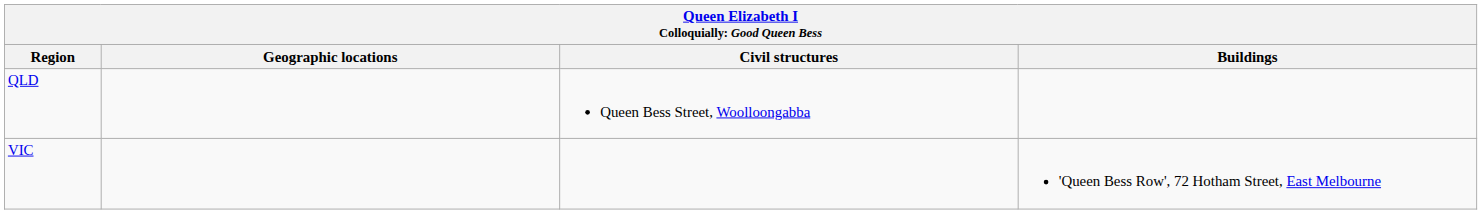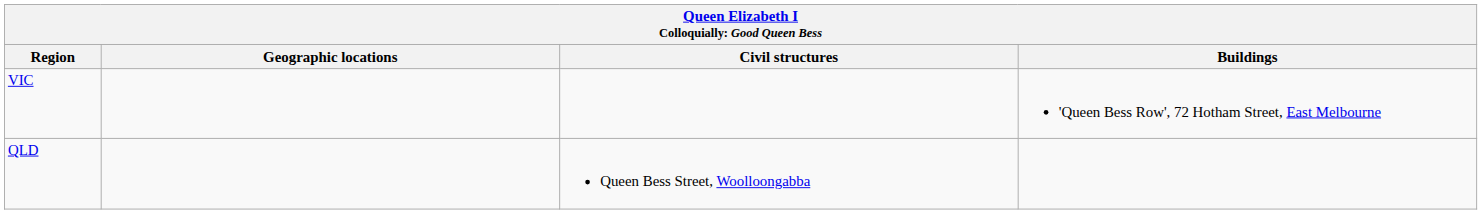rows swapped: QLD <-> VIC
